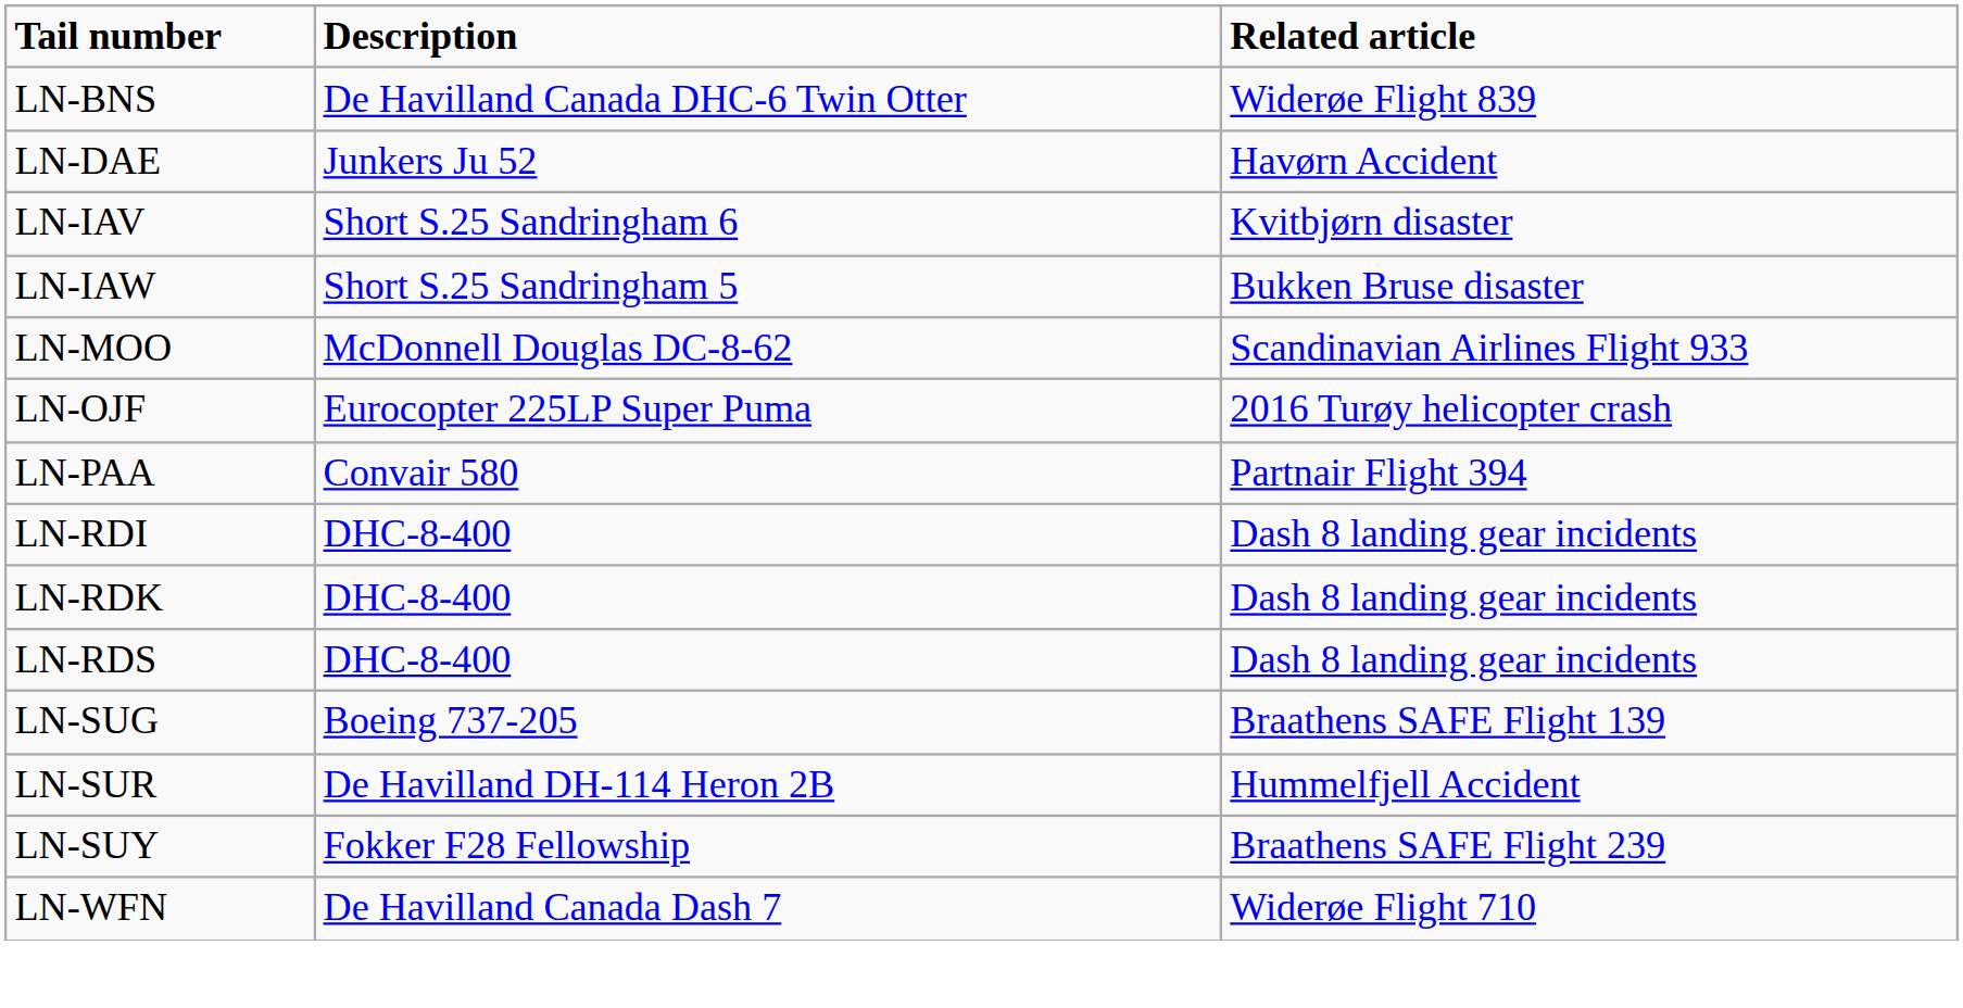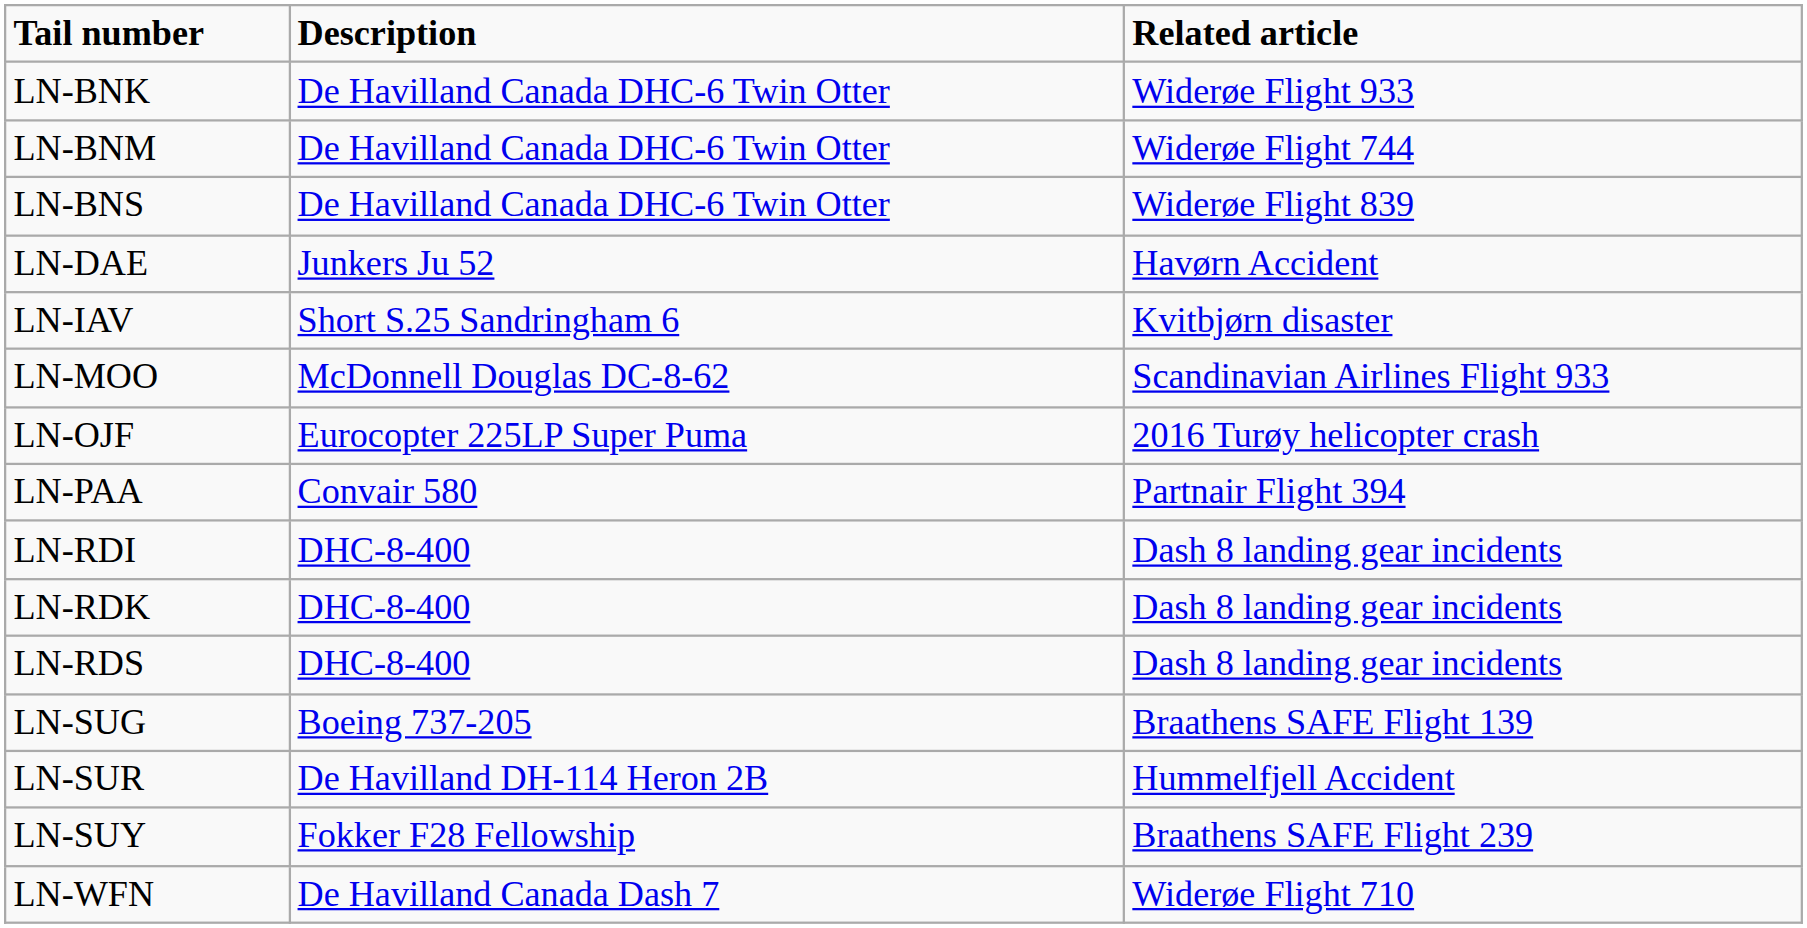+ row: LN-BNK | De Havilland Canada DHC-6 Twin Otter | Widerøe Flight 933
+ row: LN-BNM | De Havilland Canada DHC-6 Twin Otter | Widerøe Flight 744
- row: LN-IAW | Short S.25 Sandringham 5 | Bukken Bruse disaster
